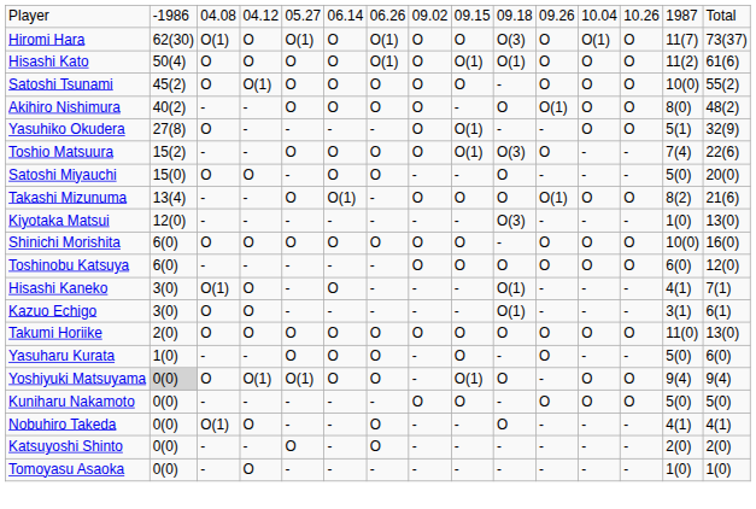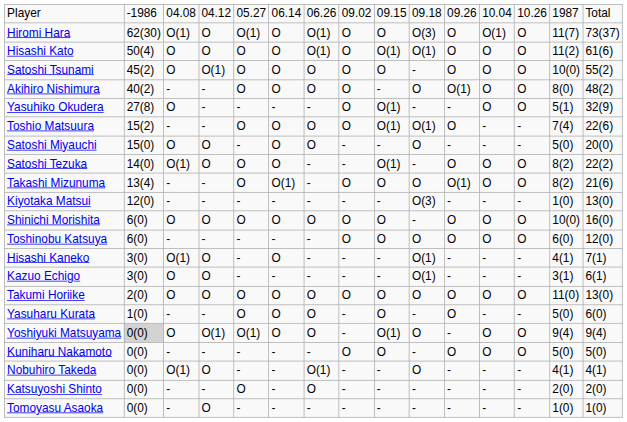Toshio Matsuura | column 10: O(3) -> O(1)
+ row: Satoshi Tezuka | 14(0) | O(1) | O | O | O | - | - | O(1) | - | O | O | O | 8(2) | 22(2)
Nobuhiro Takeda | column 7: O -> O(1)
